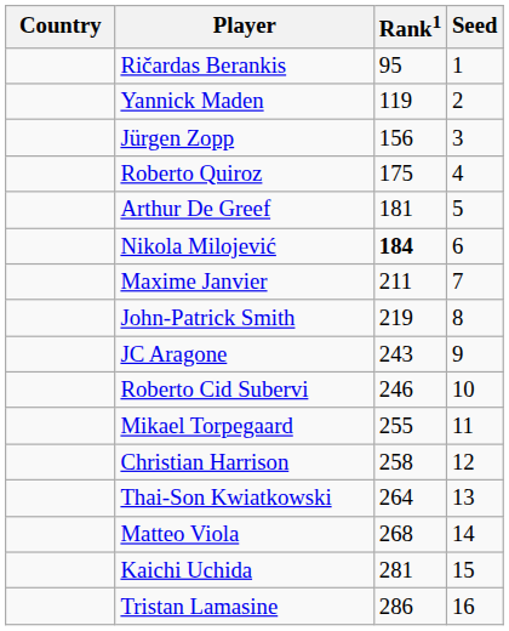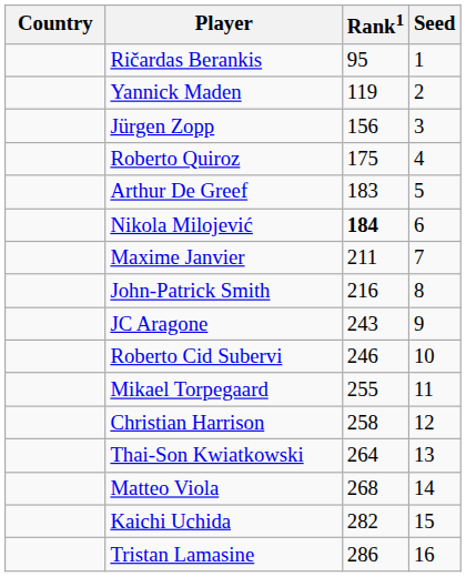Arthur De Greef | Rank1: 181 -> 183
John-Patrick Smith | Rank1: 219 -> 216
Kaichi Uchida | Rank1: 281 -> 282
